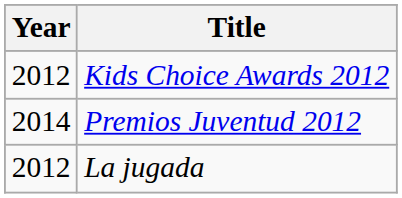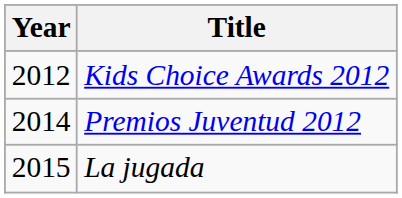La jugada | Year: 2012 -> 2015
